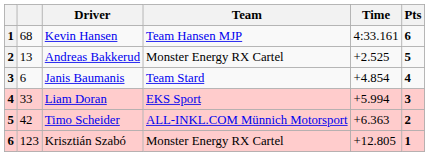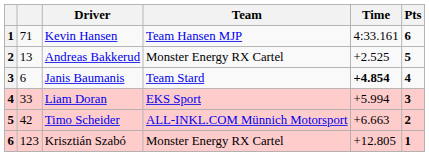Kevin Hansen | column 2: 68 -> 71
Janis Baumanis | Time: normal -> bold
Timo Scheider | Time: +6.363 -> +6.663
